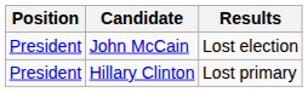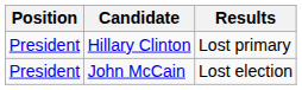rows swapped: Hillary Clinton <-> John McCain
